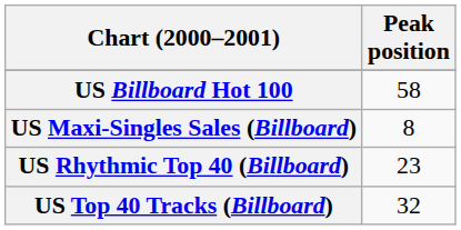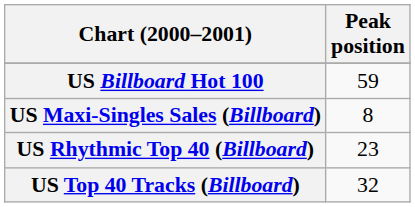US Billboard Hot 100 | Peak position: 58 -> 59
